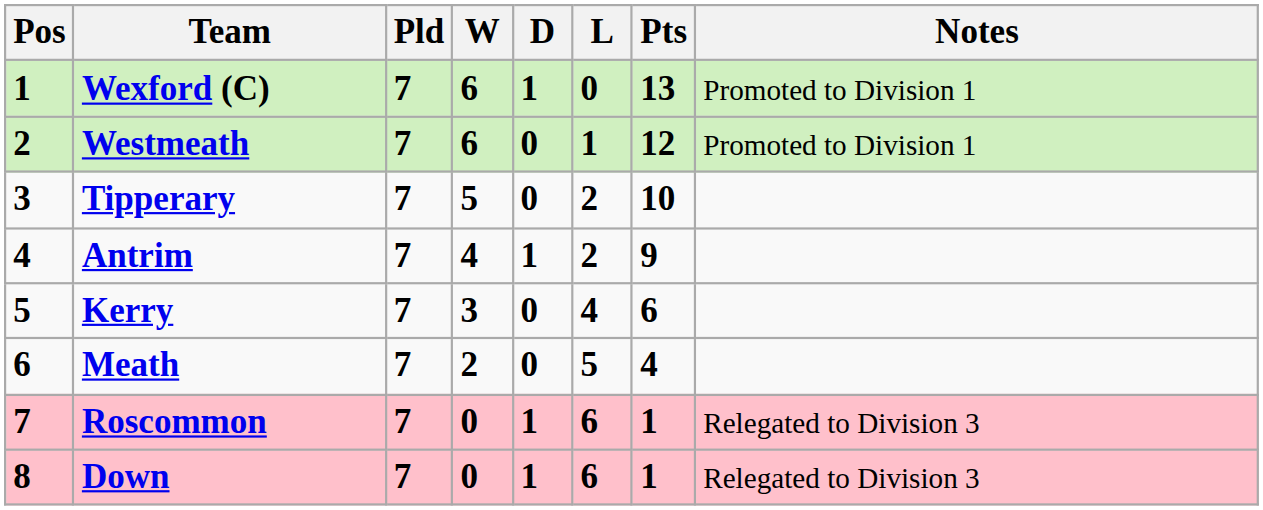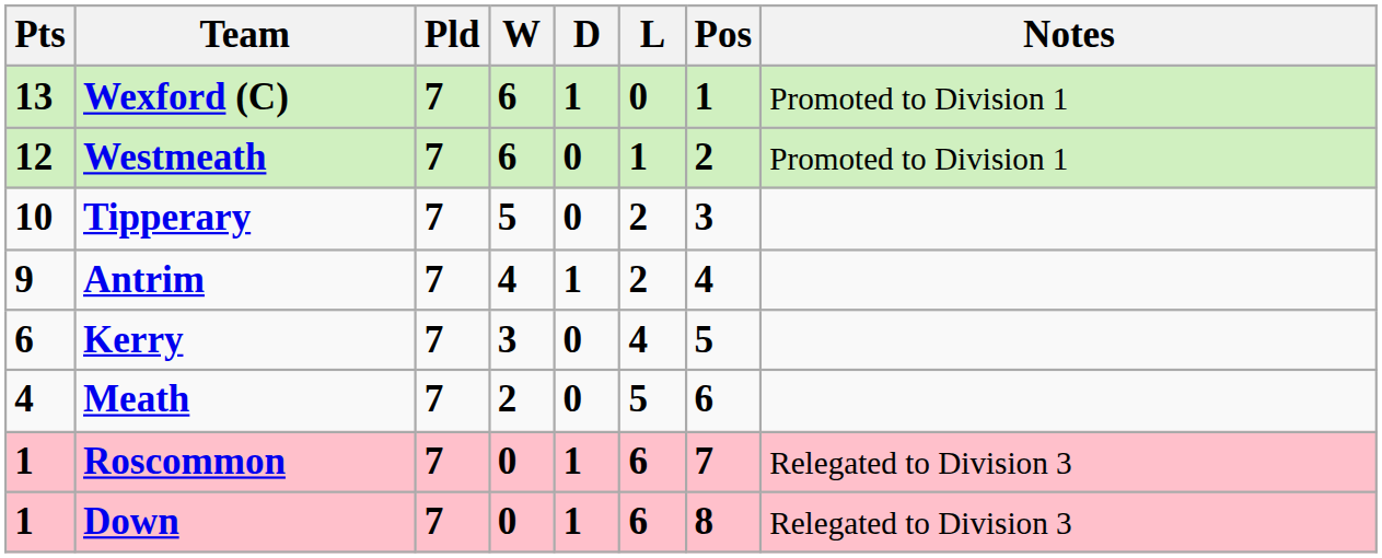columns swapped: Pos <-> Pts
